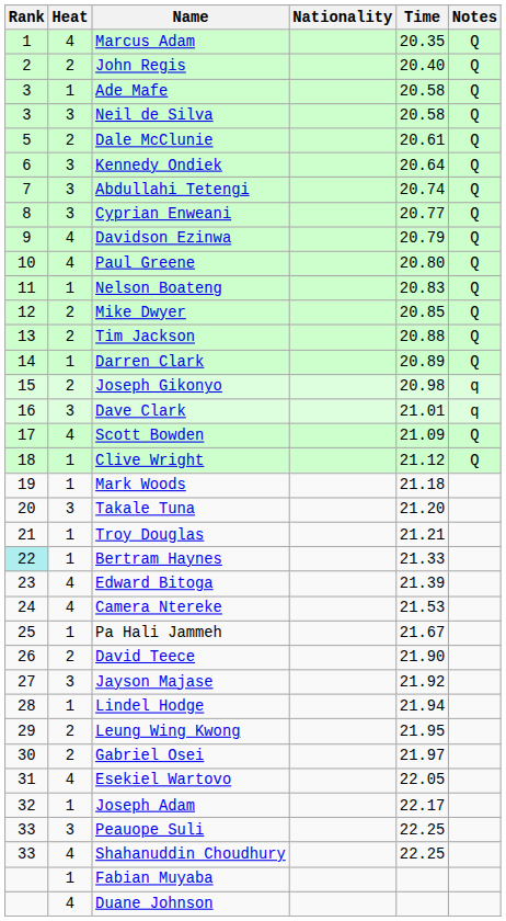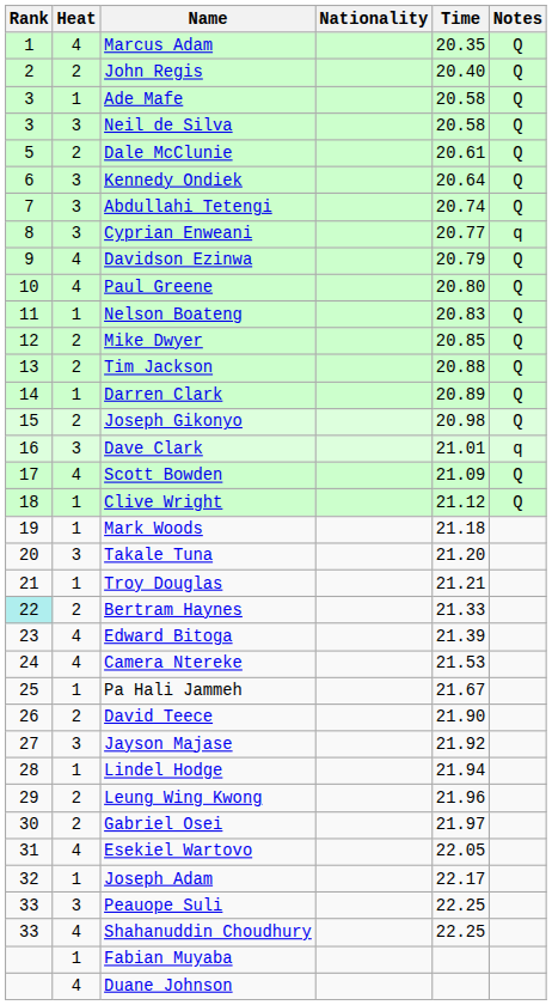Cyprian Enweani | Notes: Q -> q
Joseph Gikonyo | Notes: q -> Q
Bertram Haynes | Heat: 1 -> 2
Leung Wing Kwong | Time: 21.95 -> 21.96
